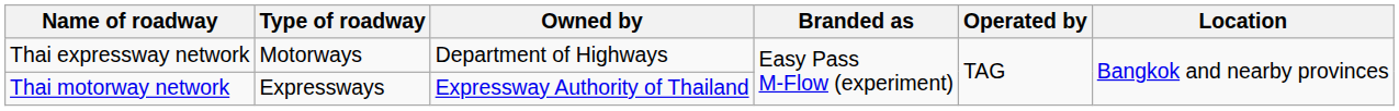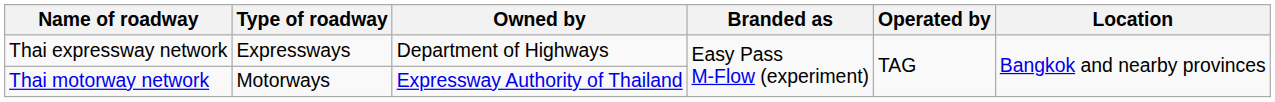Thai expressway network | Type of roadway: Motorways -> Expressways
Thai motorway network | Type of roadway: Expressways -> Motorways
